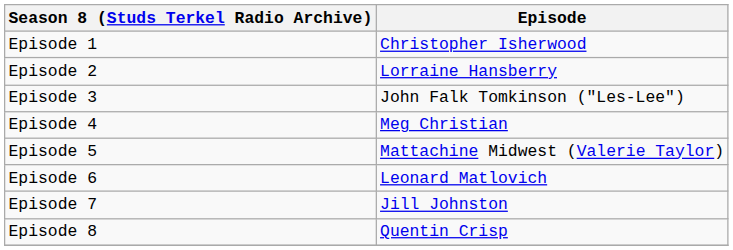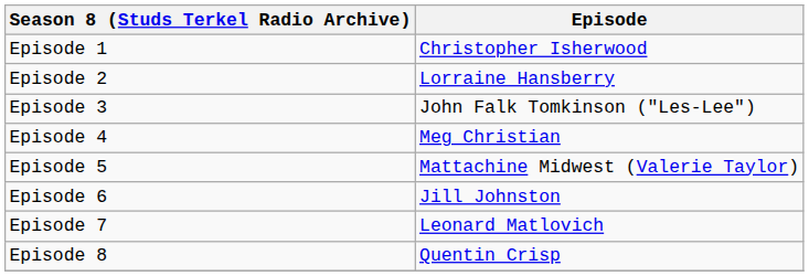Episode 6 | Episode: Leonard Matlovich -> Jill Johnston
Episode 7 | Episode: Jill Johnston -> Leonard Matlovich
